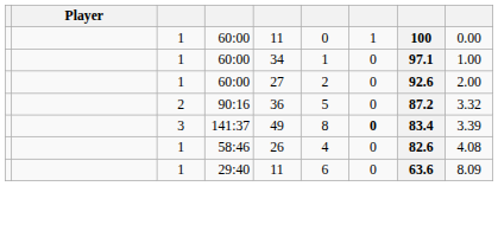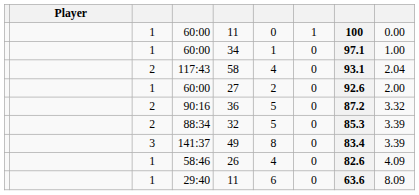+ row: 2 | 117:43 | 58 | 4 | 0 | 93.1 | 2.04
+ row: 2 | 88:34 | 32 | 5 | 0 | 85.3 | 3.39
141:37 | column 7: bold -> normal
58:46 | column 9: 4.08 -> 4.09
